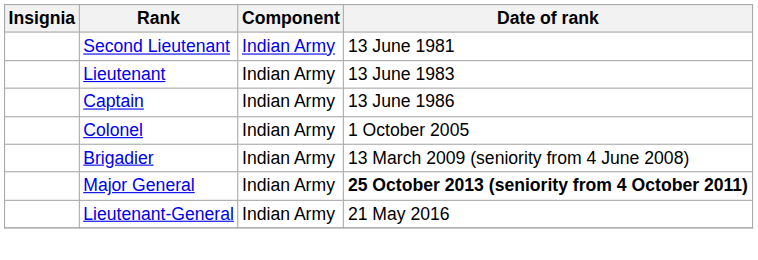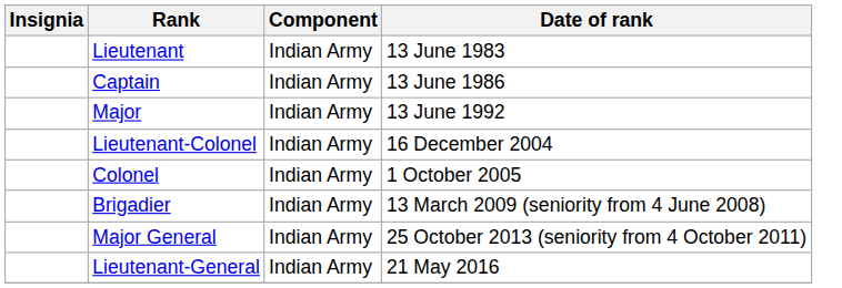- row: Second Lieutenant | Indian Army | 13 June 1981
+ row: Major | Indian Army | 13 June 1992
+ row: Lieutenant-Colonel | Indian Army | 16 December 2004
Major General | Date of rank: bold -> normal
